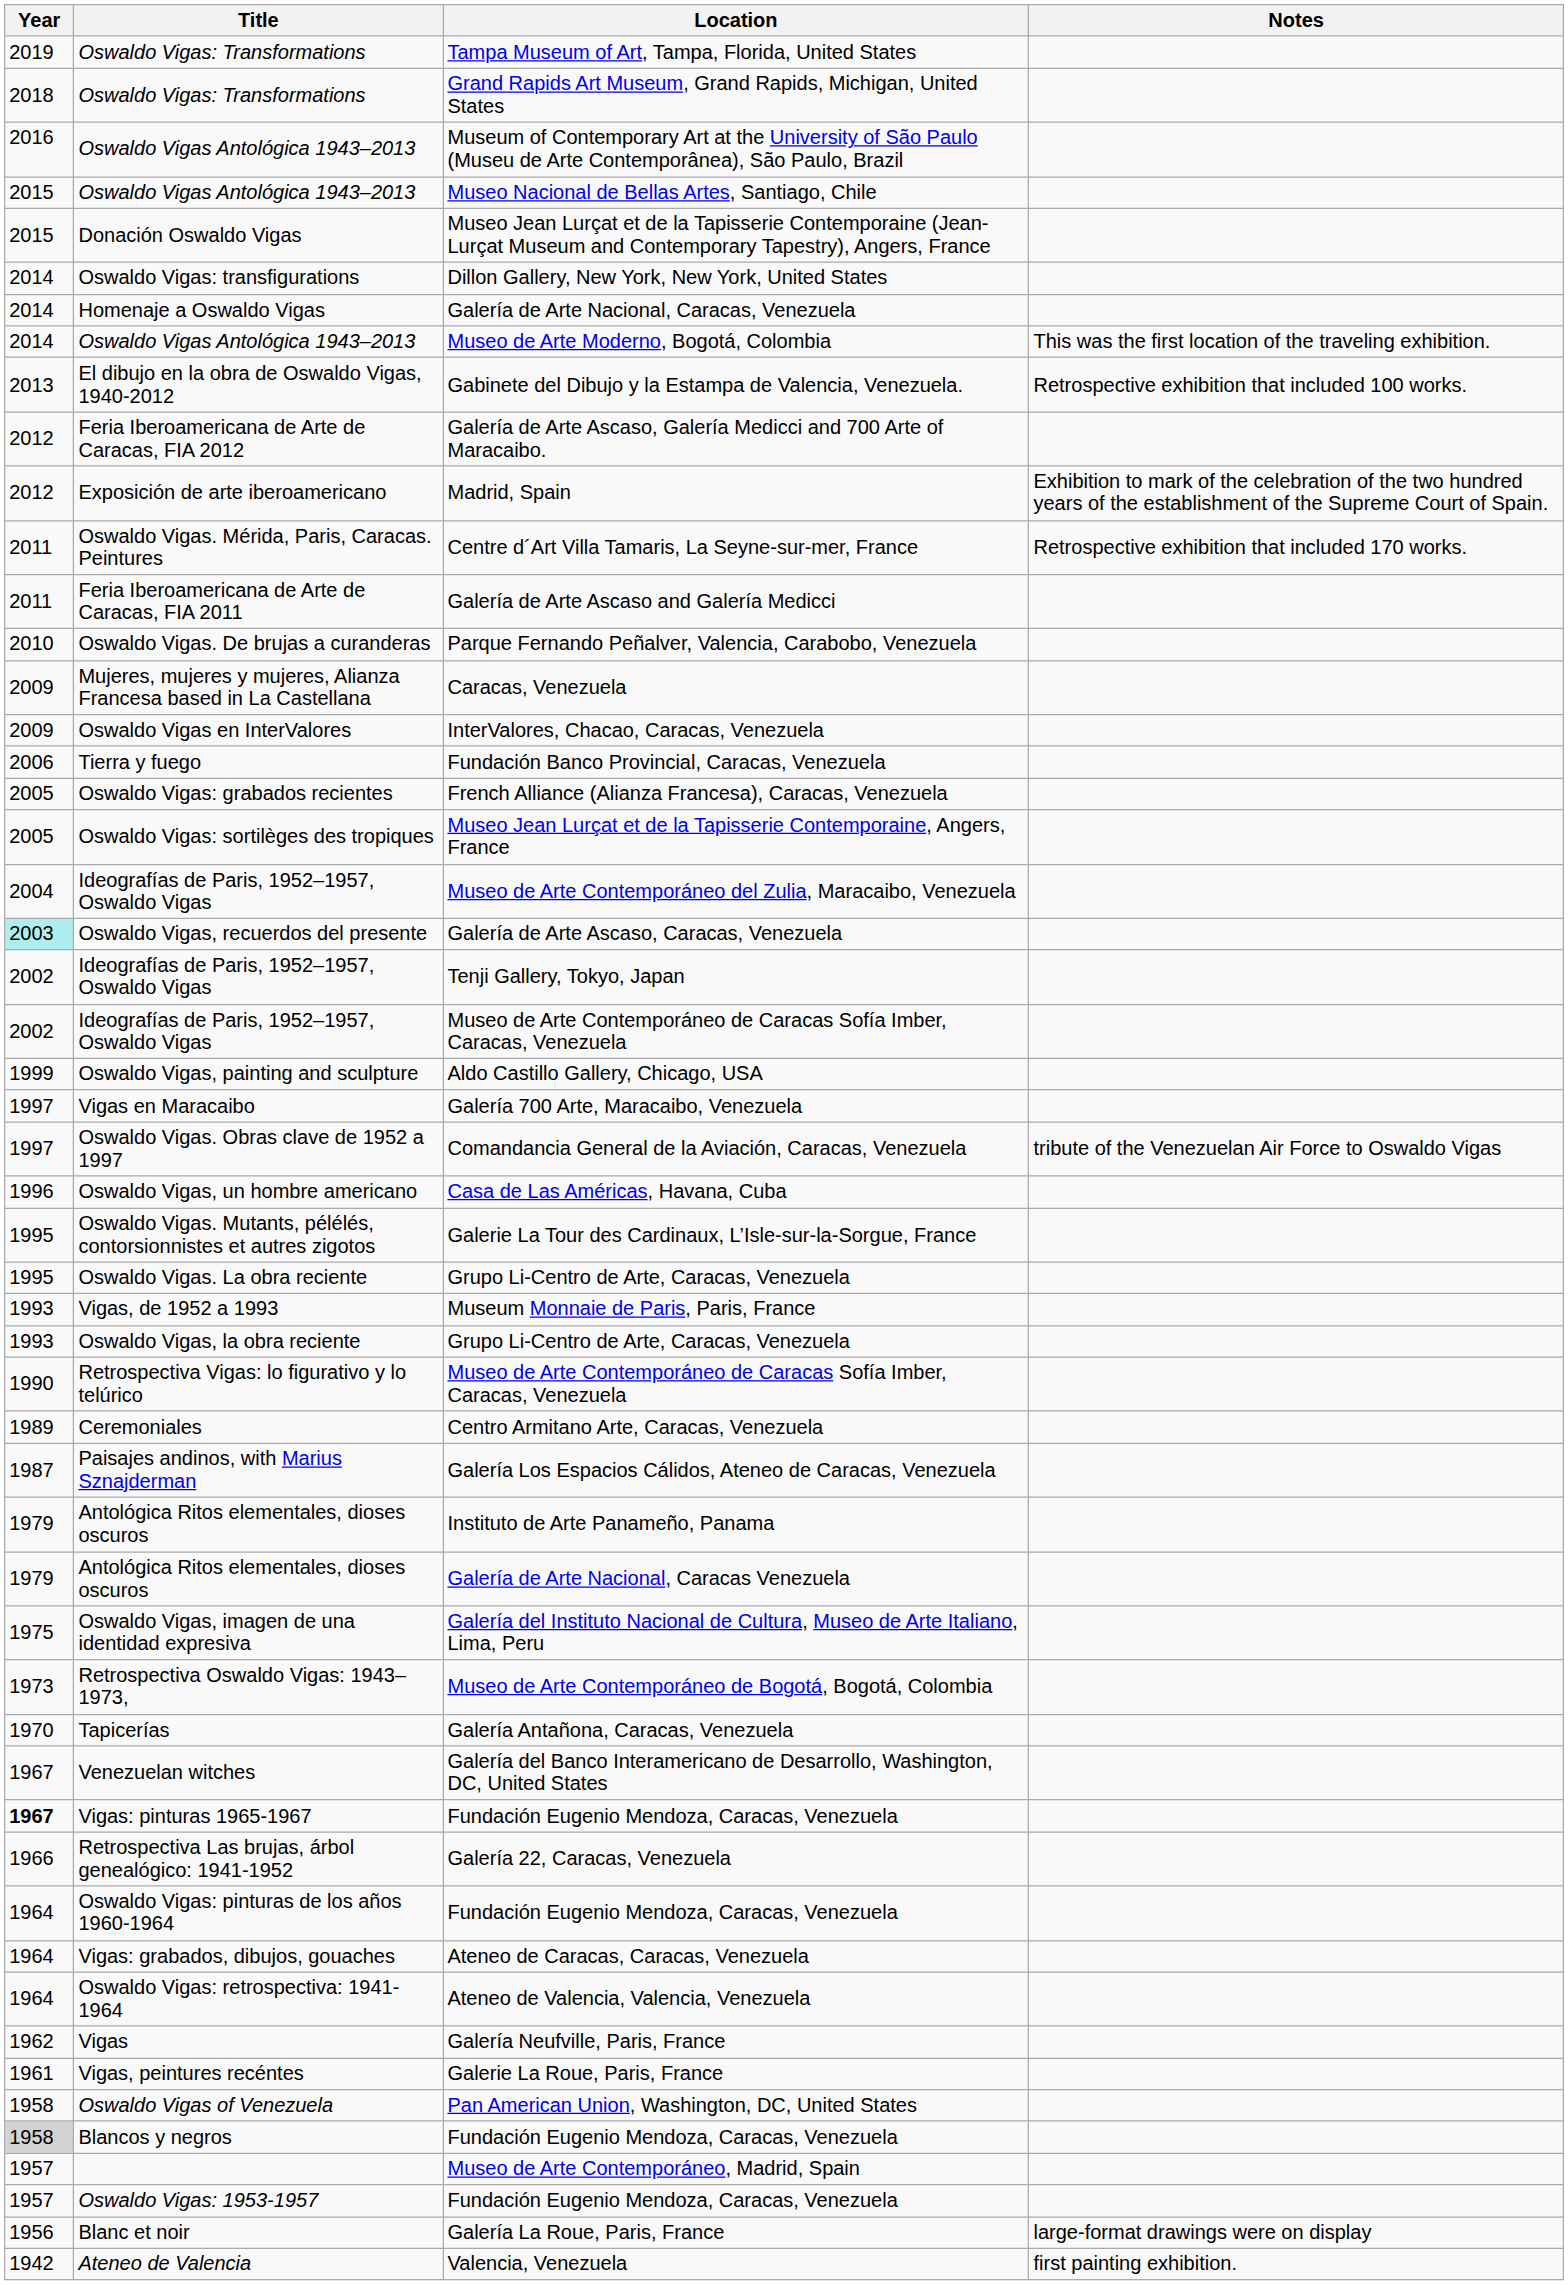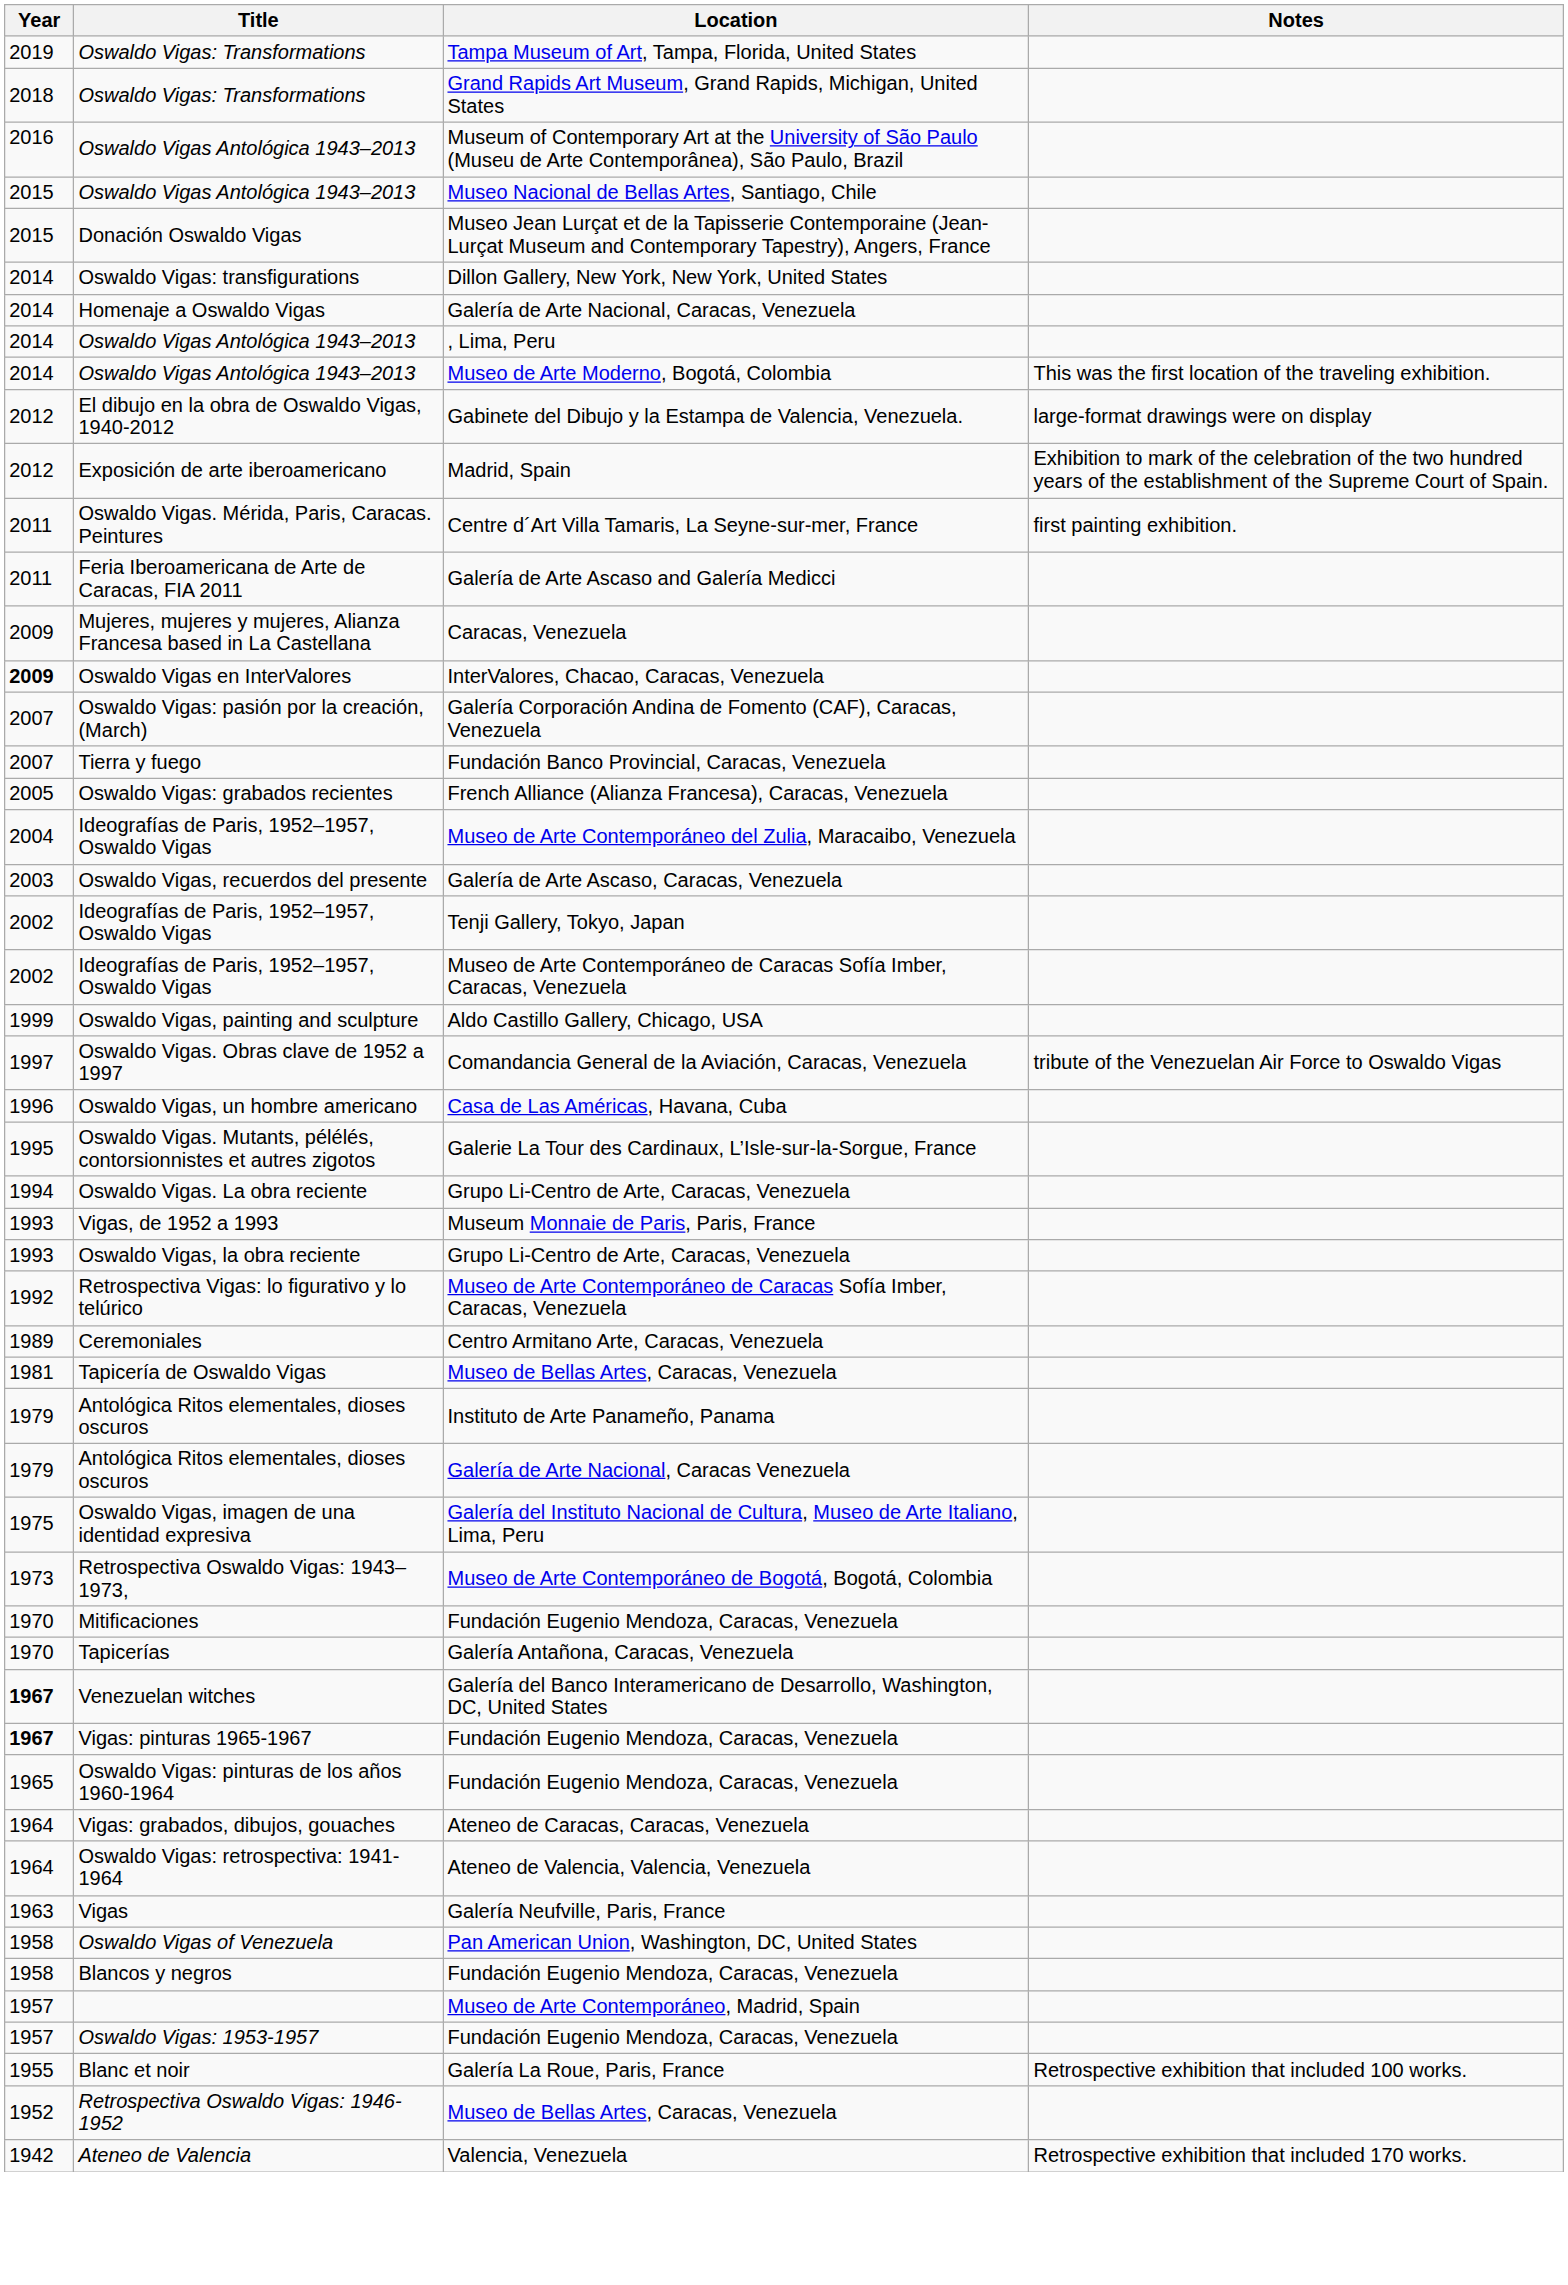+ row: 2014 | Oswaldo Vigas Antológica 1943–2013 | , Lima, Peru
El dibujo en la obra de Oswaldo Vigas, 1940-2012 | Year: 2013 -> 2012
El dibujo en la obra de Oswaldo Vigas, 1940-2012 | Notes: Retrospective exhibition that included 100 works. -> large-format drawings were on display
- row: 2012 | Feria Iberoamericana de Arte de Caracas, FIA 2012 | Galería de Arte Ascaso, Galería Medicci and 700 Arte of Maracaibo.
Oswaldo Vigas. Mérida, Paris, Caracas. Peintures | Notes: Retrospective exhibition that included 170 works. -> first painting exhibition.
- row: 2010 | Oswaldo Vigas. De brujas a curanderas | Parque Fernando Peñalver, Valencia, Carabobo, Venezuela
Oswaldo Vigas en InterValores | Year: normal -> bold
+ row: 2007 | Oswaldo Vigas: pasión por la creación, (March) | Galería Corporación Andina de Fomento (CAF), Caracas, Venezuela
Tierra y fuego | Year: 2006 -> 2007
- row: 2005 | Oswaldo Vigas: sortilèges des tropiques | Museo Jean Lurçat et de la Tapisserie Contemporaine, Angers, France
Oswaldo Vigas, recuerdos del presente | Year: paleturquoise background -> no background
- row: 1997 | Vigas en Maracaibo | Galería 700 Arte, Maracaibo, Venezuela
Oswaldo Vigas. La obra reciente | Year: 1995 -> 1994
Retrospectiva Vigas: lo figurativo y lo telúrico | Year: 1990 -> 1992
- row: 1987 | Paisajes andinos, with Marius Sznajderman | Galería Los Espacios Cálidos, Ateneo de Caracas, Venezuela
+ row: 1981 | Tapicería de Oswaldo Vigas | Museo de Bellas Artes, Caracas, Venezuela
+ row: 1970 | Mitificaciones | Fundación Eugenio Mendoza, Caracas, Venezuela
Venezuelan witches | Year: normal -> bold
- row: 1966 | Retrospectiva Las brujas, árbol genealógico: 1941-1952 | Galería 22, Caracas, Venezuela
Oswaldo Vigas: pinturas de los años 1960-1964 | Year: 1964 -> 1965
Vigas | Year: 1962 -> 1963
- row: 1961 | Vigas, peintures recéntes | Galerie La Roue, Paris, France
Blancos y negros | Year: lightgrey background -> no background
Blanc et noir | Year: 1956 -> 1955
Blanc et noir | Notes: large-format drawings were on display -> Retrospective exhibition that included 100 works.
+ row: 1952 | Retrospectiva Oswaldo Vigas: 1946-1952 | Museo de Bellas Artes, Caracas, Venezuela
Ateneo de Valencia | Notes: first painting exhibition. -> Retrospective exhibition that included 170 works.
